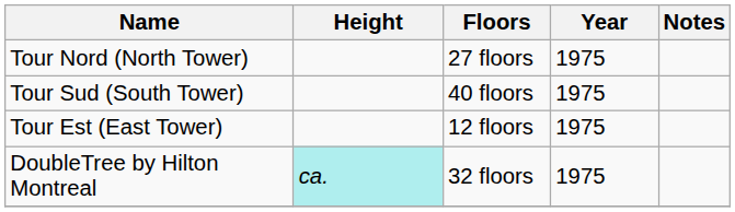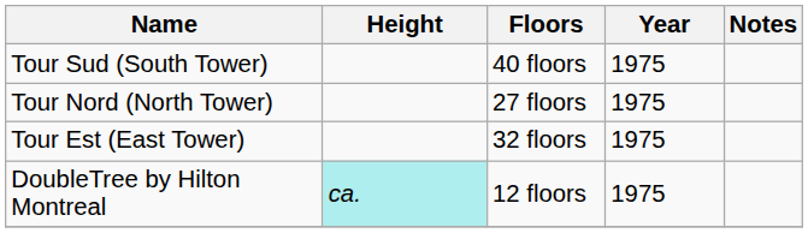rows swapped: Tour Nord (North Tower) <-> Tour Sud (South Tower)
Tour Est (East Tower) | Floors: 12 floors -> 32 floors
DoubleTree by Hilton Montreal | Floors: 32 floors -> 12 floors
